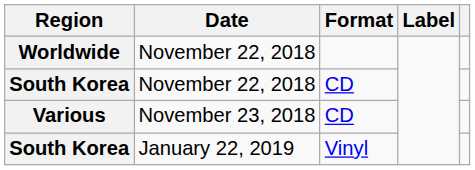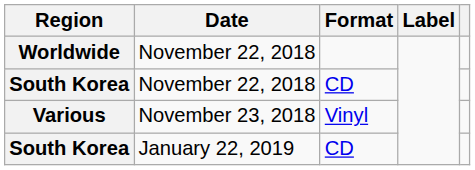Various | Format: CD -> Vinyl
South Korea / January 22, 2019 | Format: Vinyl -> CD
